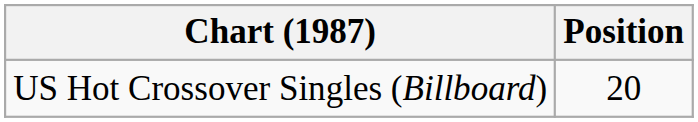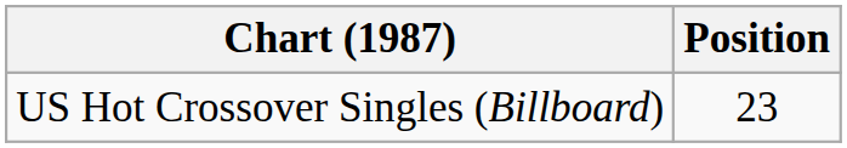US Hot Crossover Singles (Billboard) | Position: 20 -> 23
